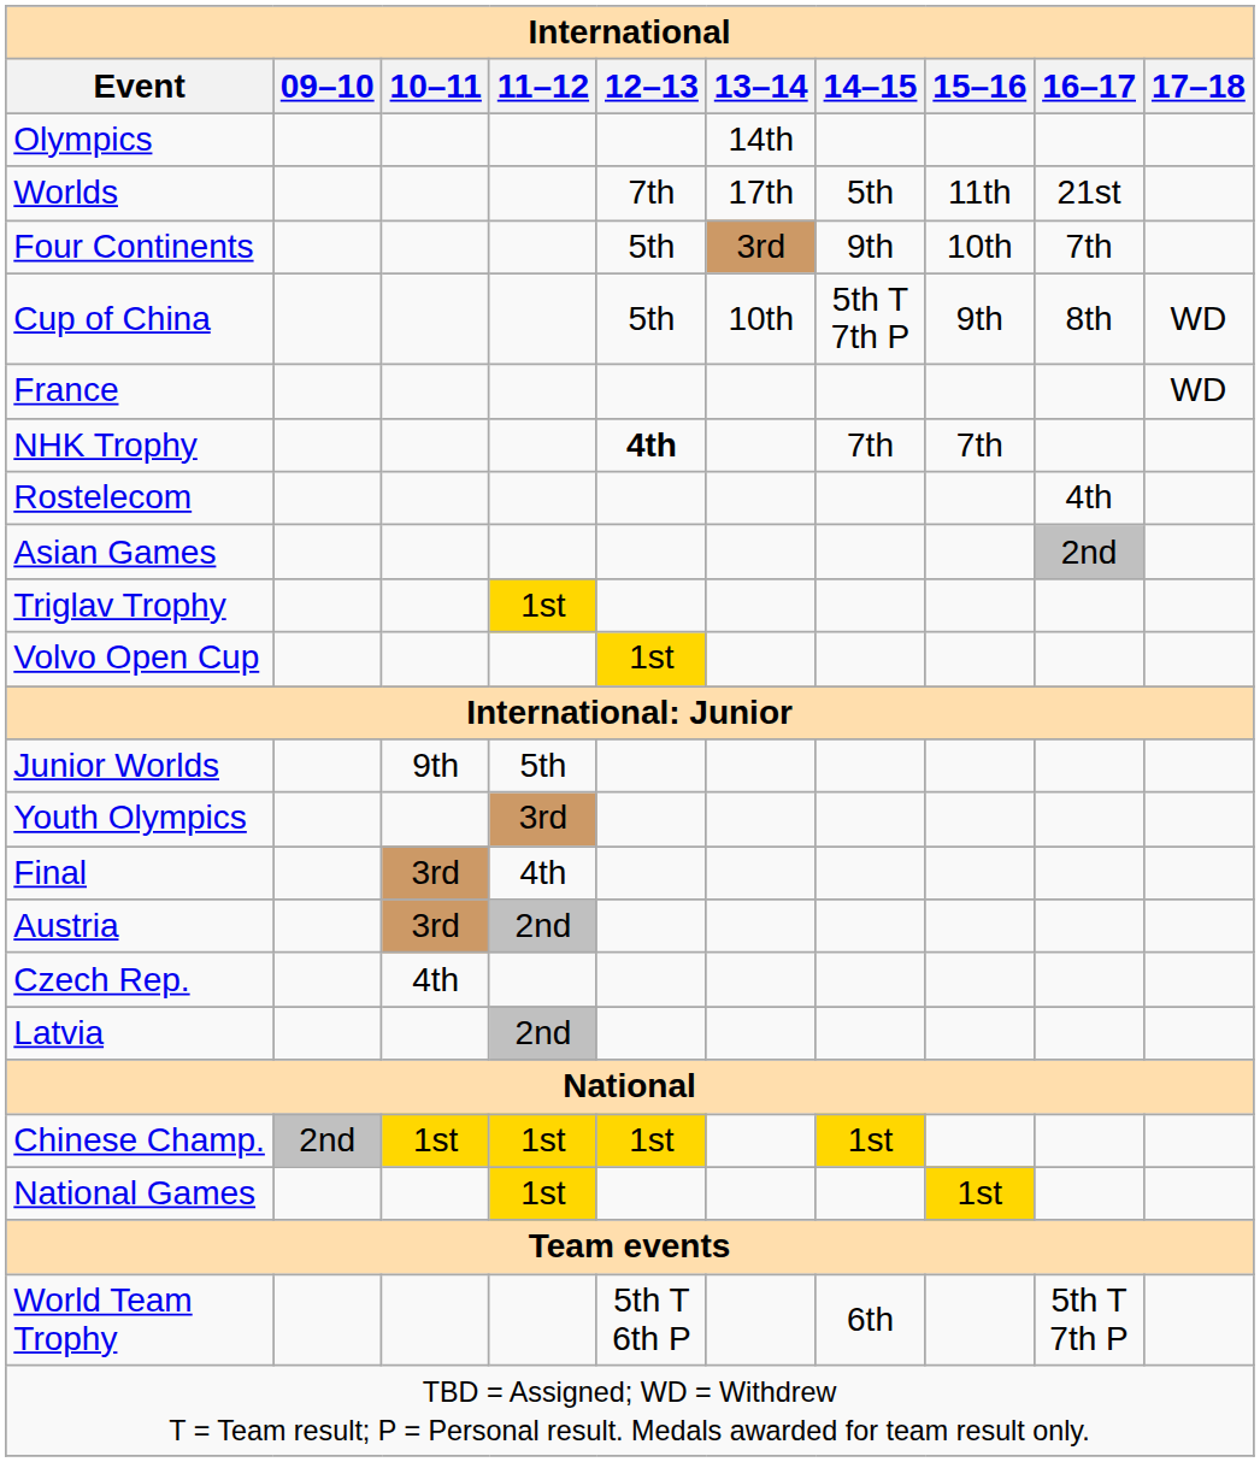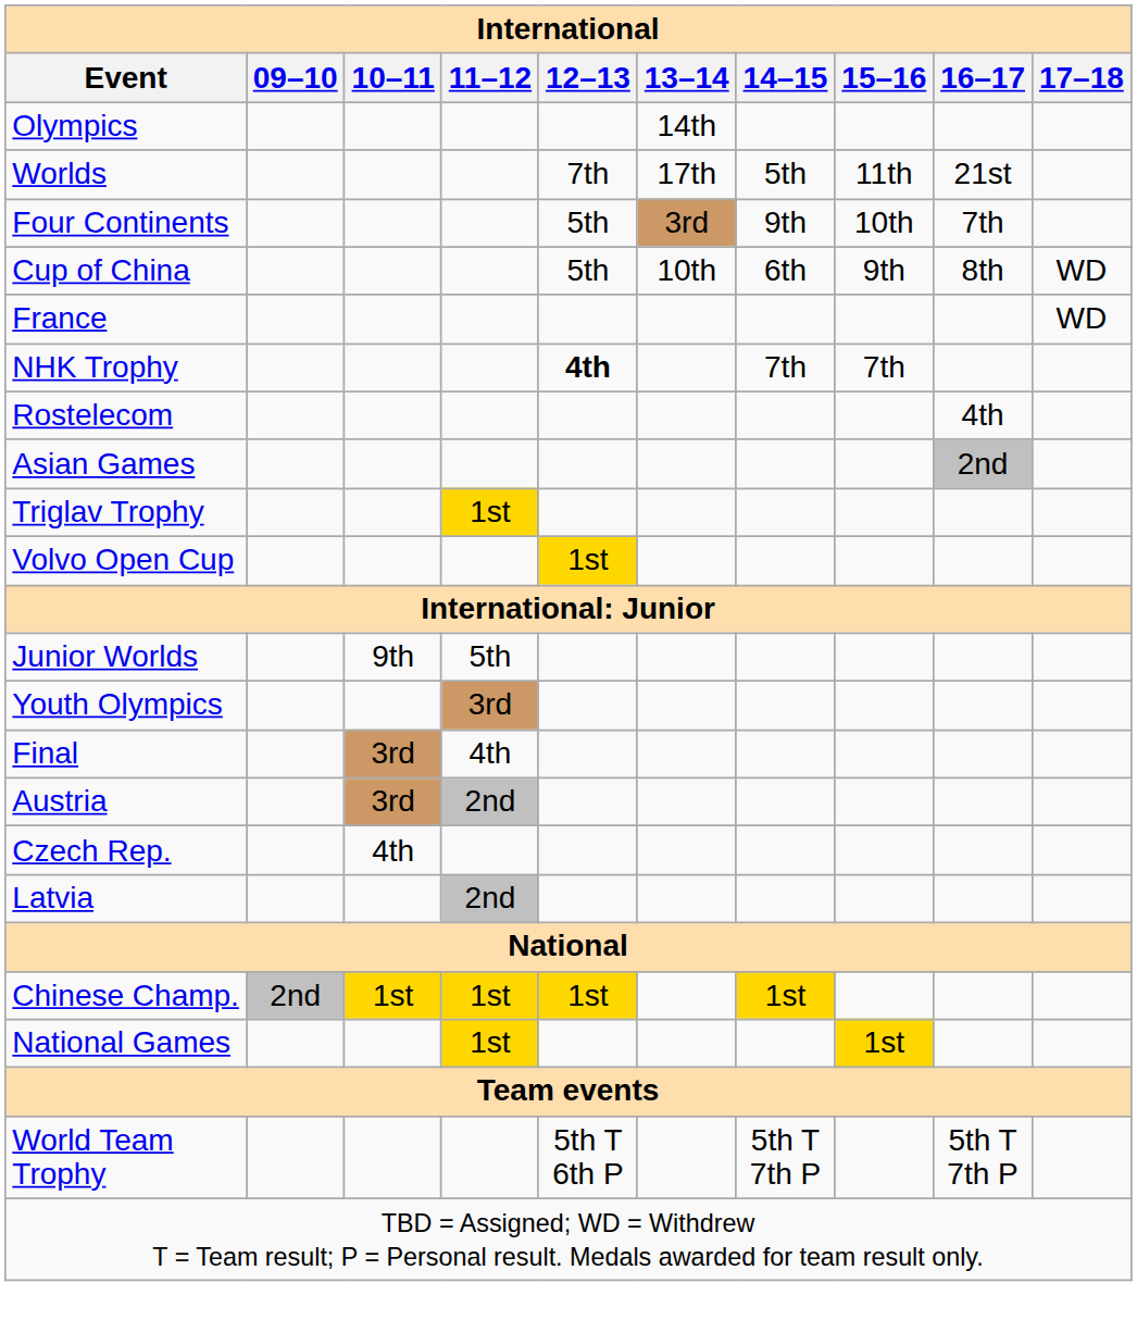Cup of China | 14–15: 5th T 7th P -> 6th
World Team Trophy | 14–15: 6th -> 5th T 7th P
